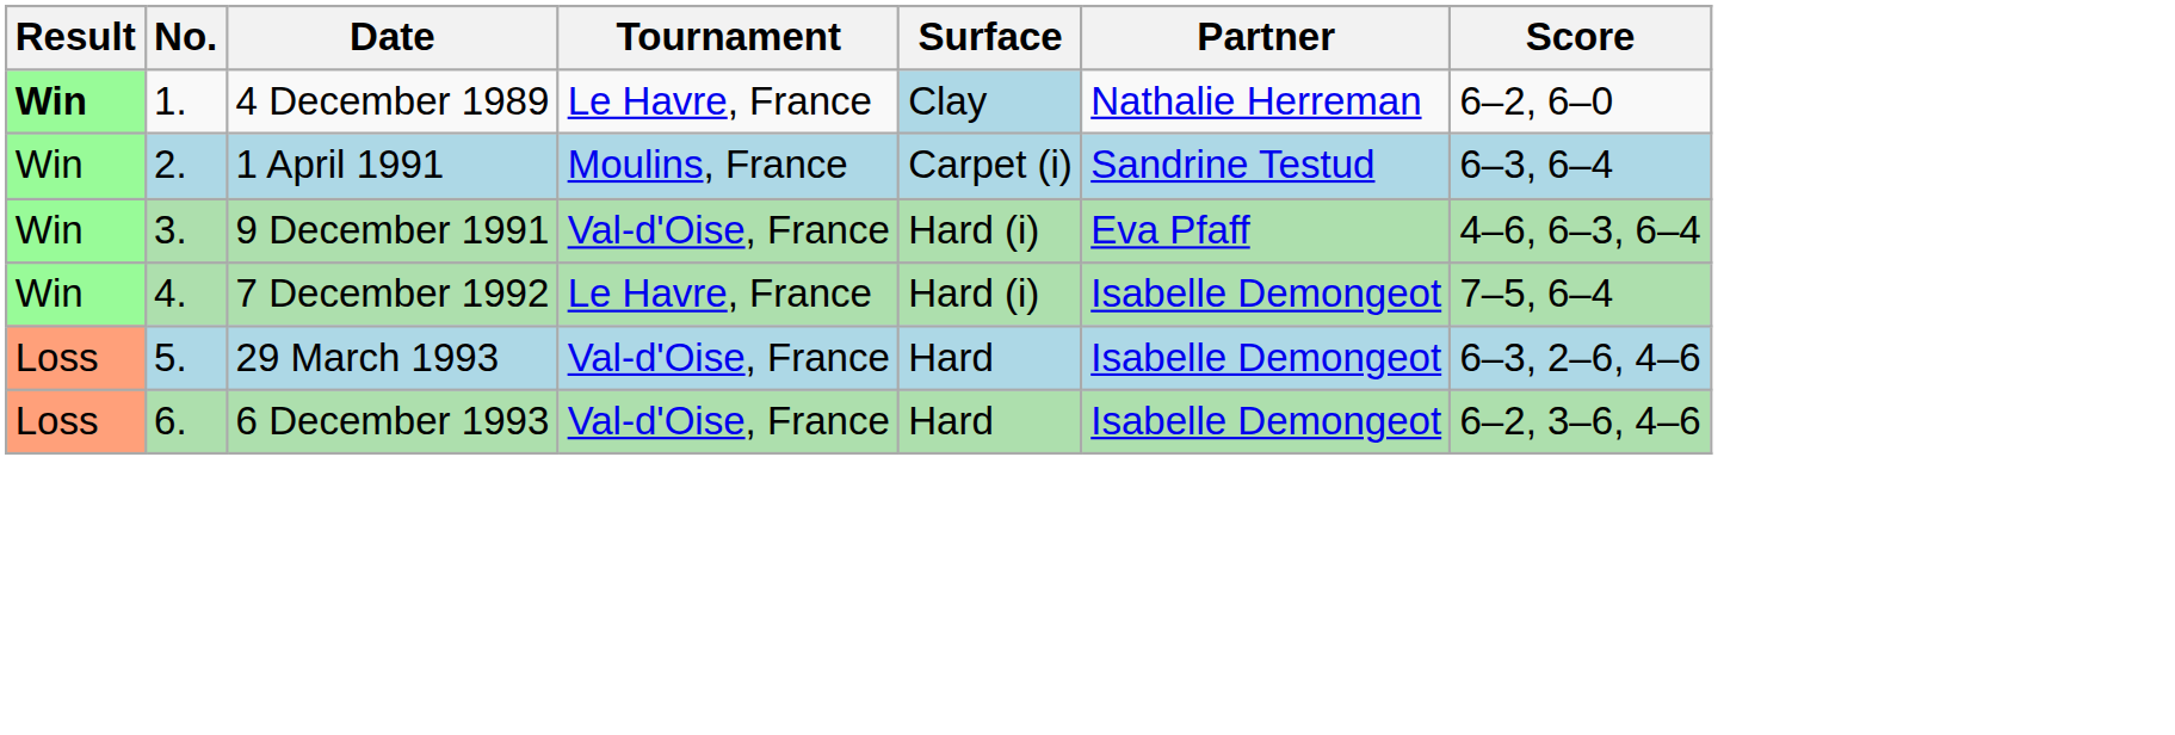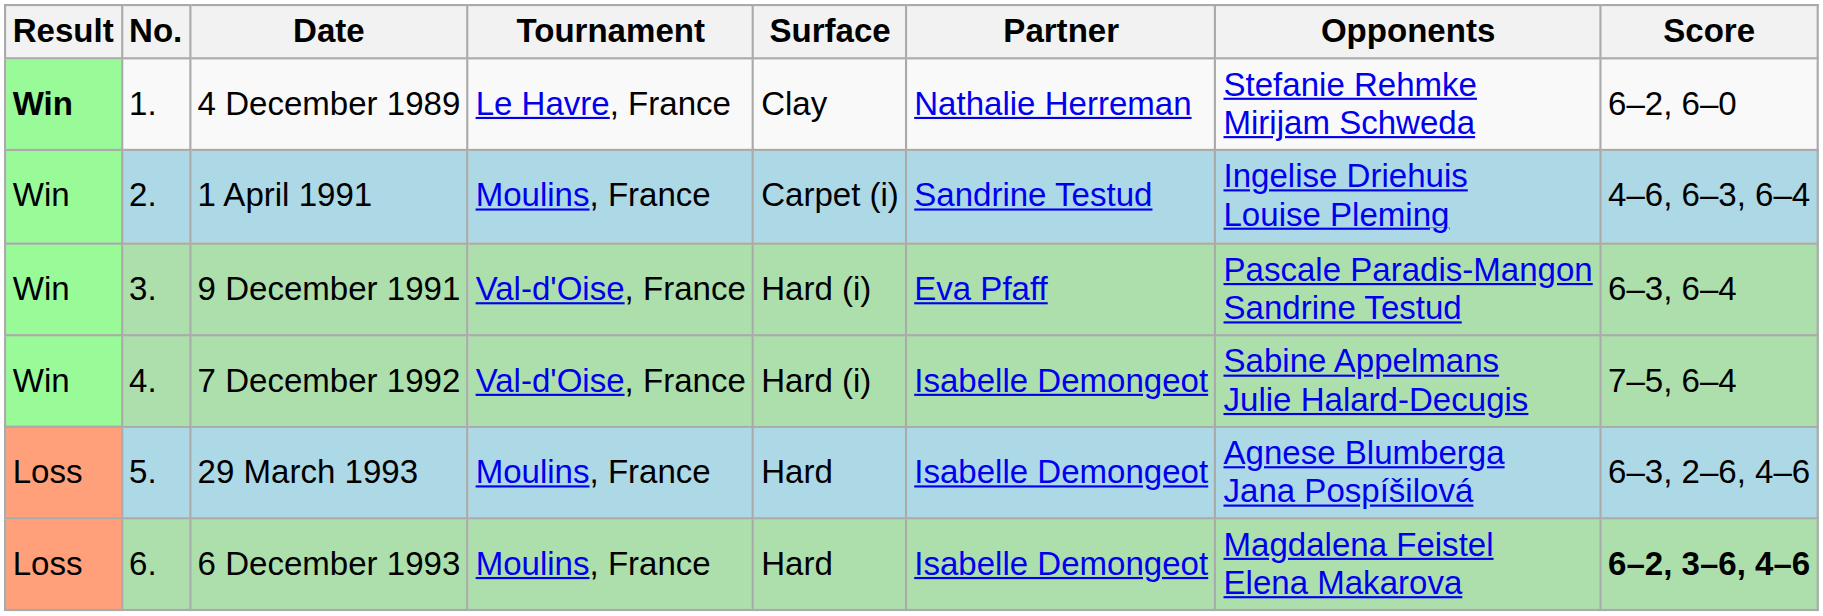+ column: Opponents | Stefanie Rehmke Mirijam Schweda | Ingelise Driehuis Louise Pleming | Pascale Paradis-Mangon Sandrine Testud | Sabine Appelmans Julie Halard-Decugis | Agnese Blumberga Jana Pospíšilová | Magdalena Feistel Elena Makarova
4 December 1989 | Surface: lightblue background -> no background
1 April 1991 | Score: 6–3, 6–4 -> 4–6, 6–3, 6–4
9 December 1991 | Score: 4–6, 6–3, 6–4 -> 6–3, 6–4
7 December 1992 | Tournament: Le Havre, France -> Val-d'Oise, France
29 March 1993 | Tournament: Val-d'Oise, France -> Moulins, France
6 December 1993 | Tournament: Val-d'Oise, France -> Moulins, France
6 December 1993 | Score: normal -> bold
